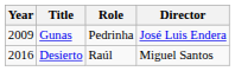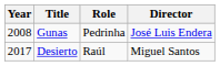Gunas | Year: 2009 -> 2008
Desierto | Year: 2016 -> 2017
